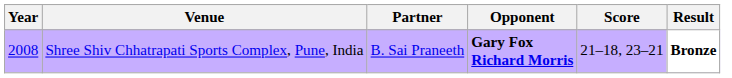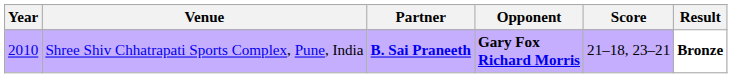Shree Shiv Chhatrapati Sports Complex, Pune, India | Year: 2008 -> 2010
Shree Shiv Chhatrapati Sports Complex, Pune, India | Partner: normal -> bold
